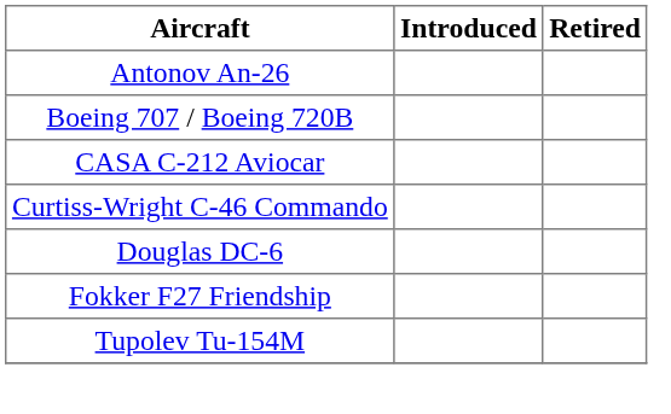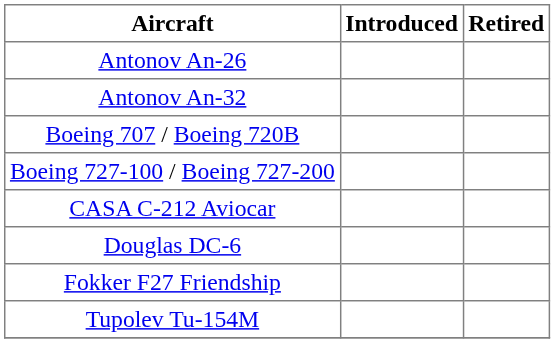+ row: Antonov An-32
+ row: Boeing 727-100 / Boeing 727-200
- row: Curtiss-Wright C-46 Commando
